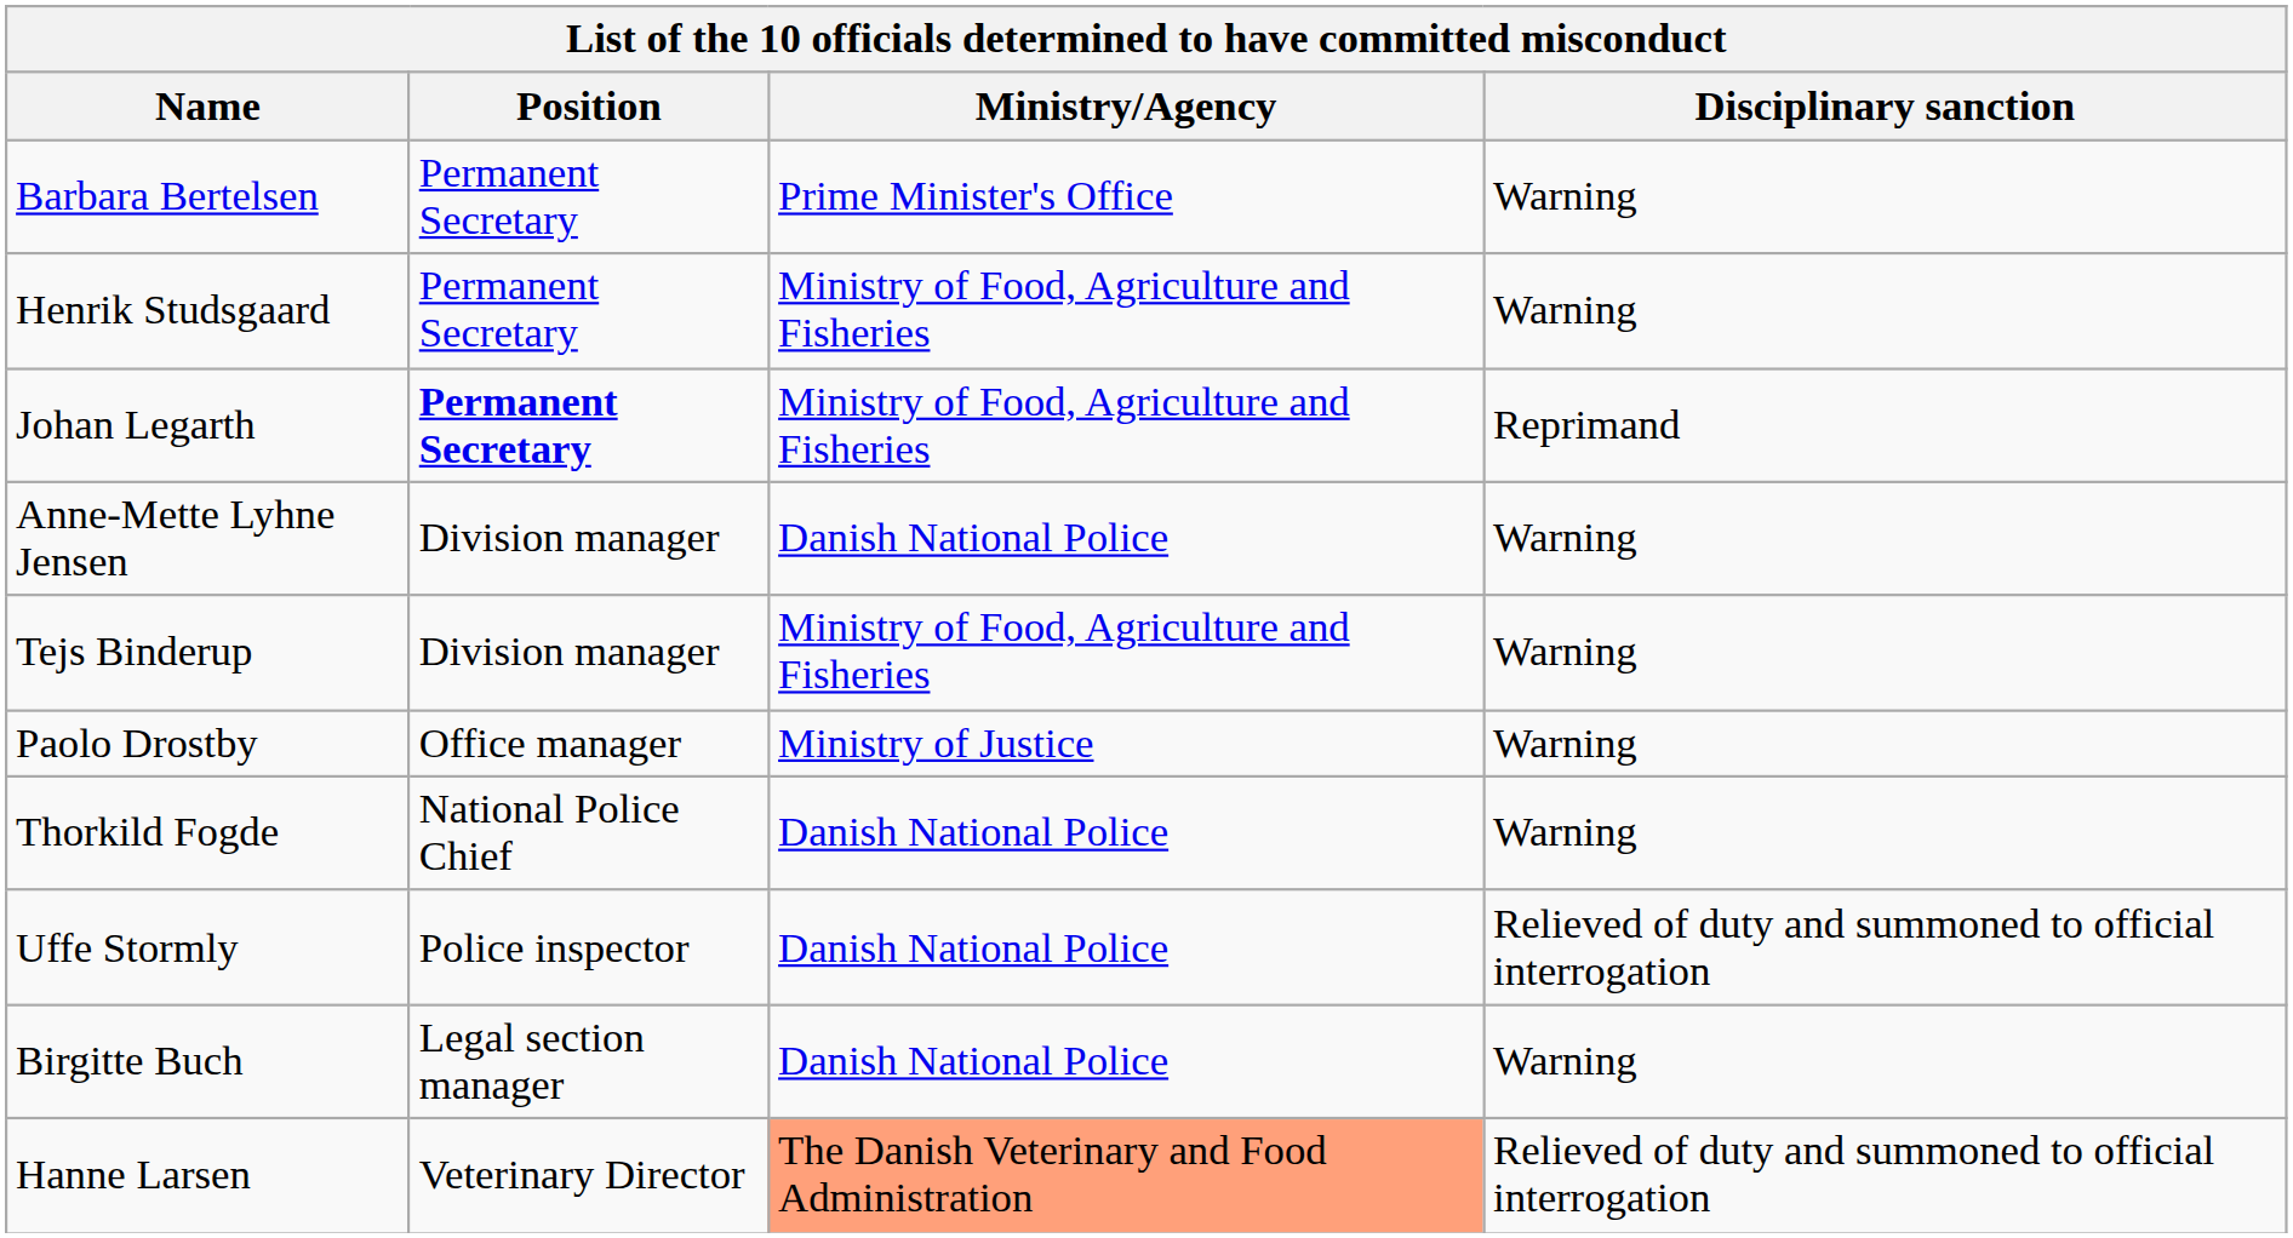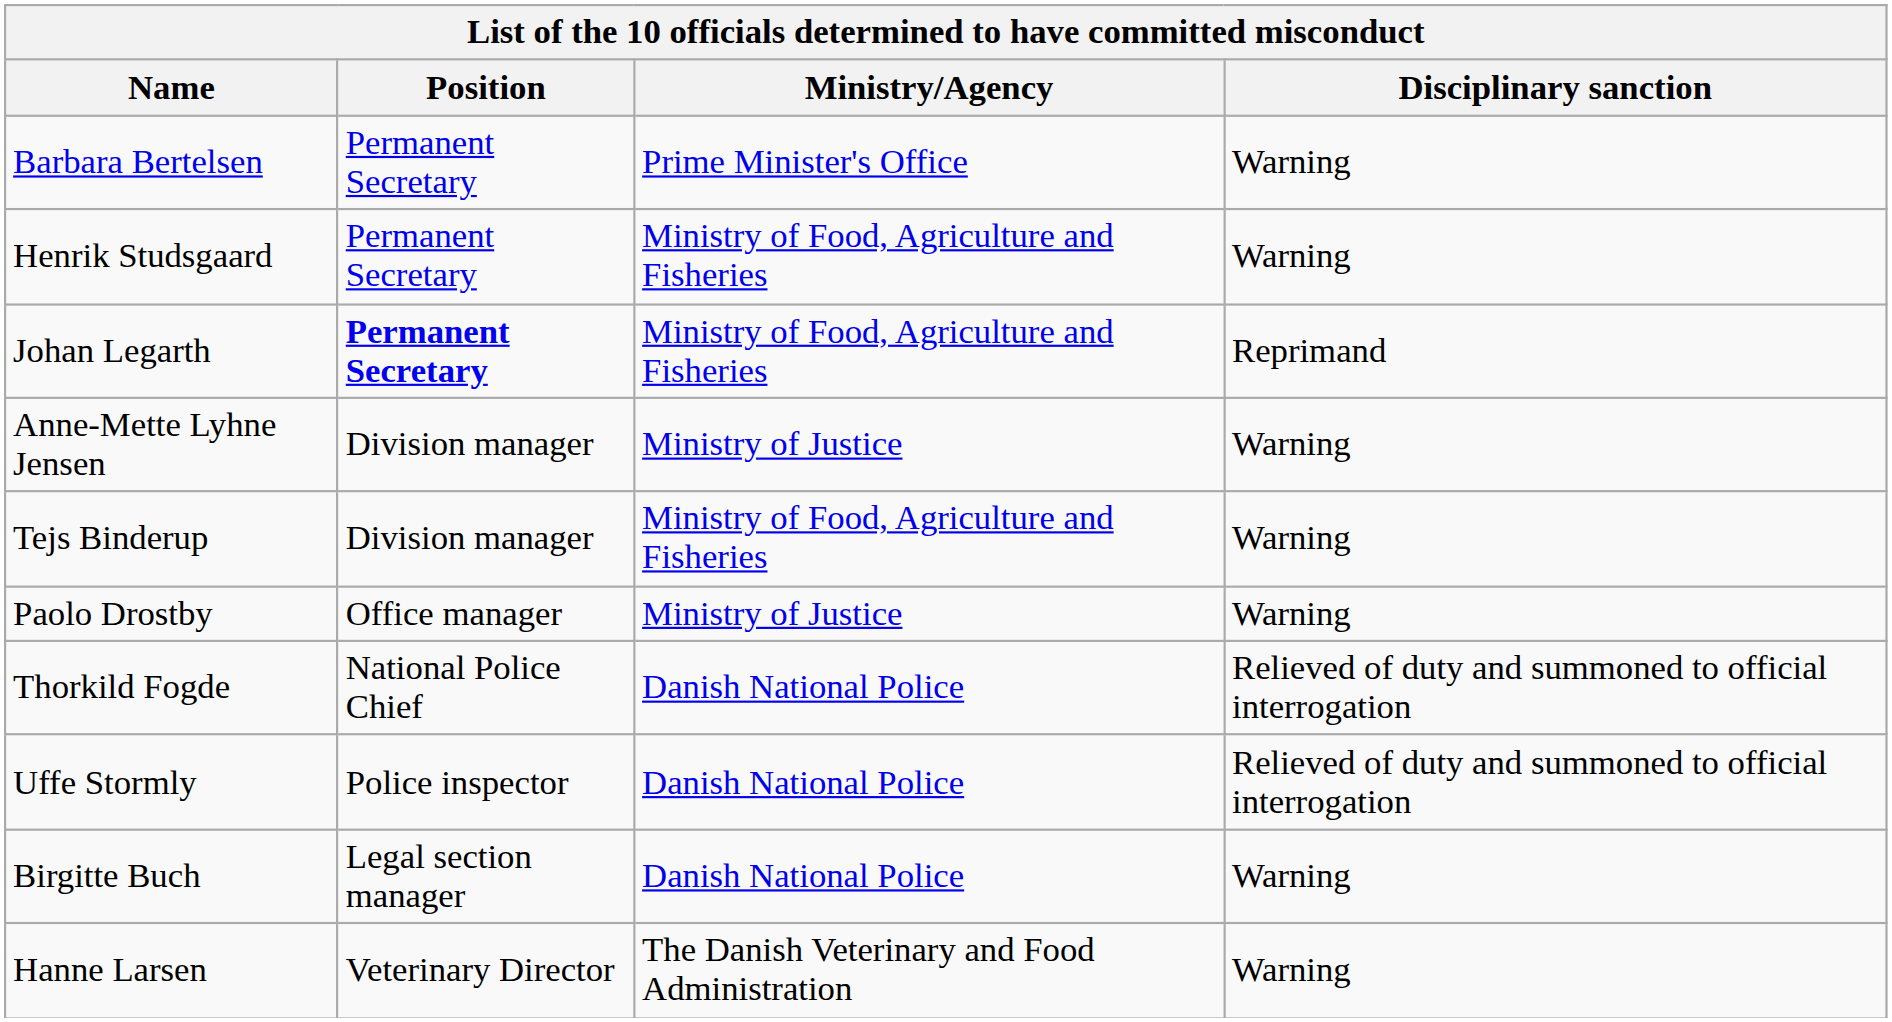Anne-Mette Lyhne Jensen | Ministry/Agency: Danish National Police -> Ministry of Justice
Thorkild Fogde | Disciplinary sanction: Warning -> Relieved of duty and summoned to official interrogation
Hanne Larsen | Ministry/Agency: lightsalmon background -> no background
Hanne Larsen | Disciplinary sanction: Relieved of duty and summoned to official interrogation -> Warning
